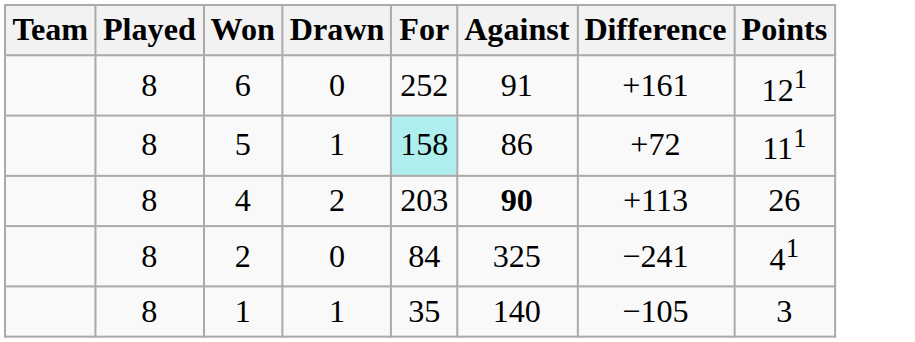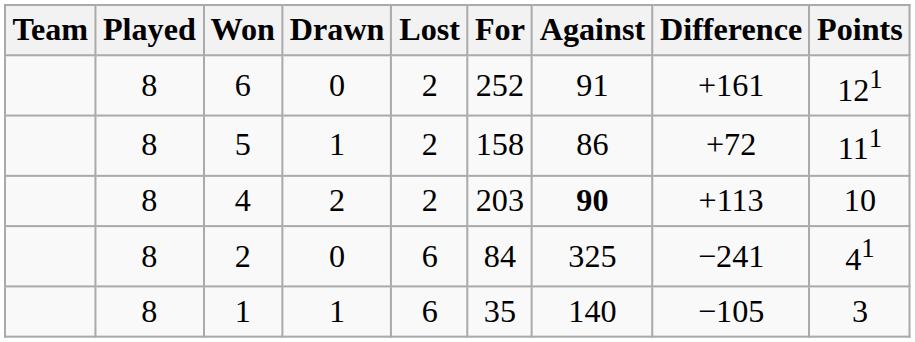+ column: Lost | 2 | 2 | 2 | 6 | 6
5 | For: paleturquoise background -> no background
4 | Points: 26 -> 10
